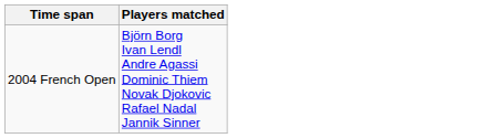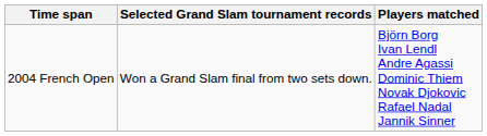+ column: Selected Grand Slam tournament records | Won a Grand Slam final from two sets down.
